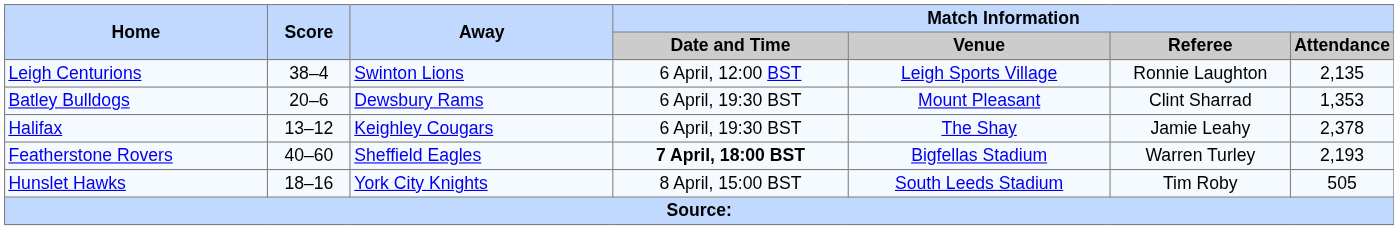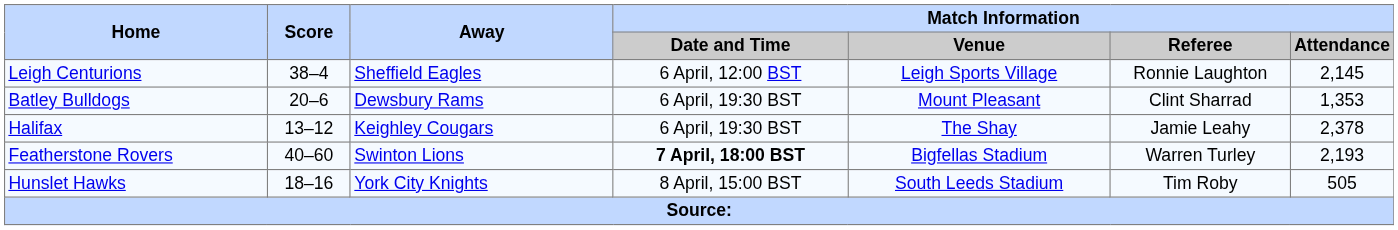Leigh Centurions | Away: Swinton Lions -> Sheffield Eagles
Leigh Centurions | Match Information / Attendance: 2,135 -> 2,145
Featherstone Rovers | Away: Sheffield Eagles -> Swinton Lions
